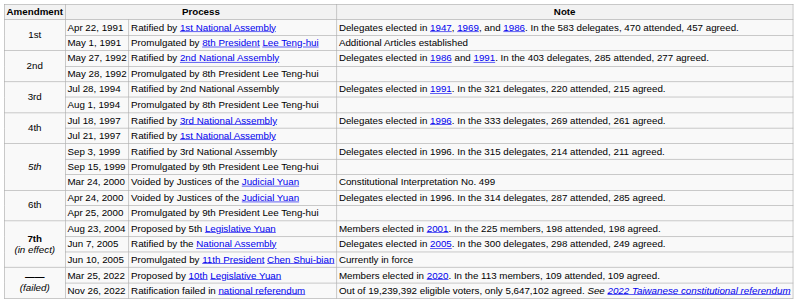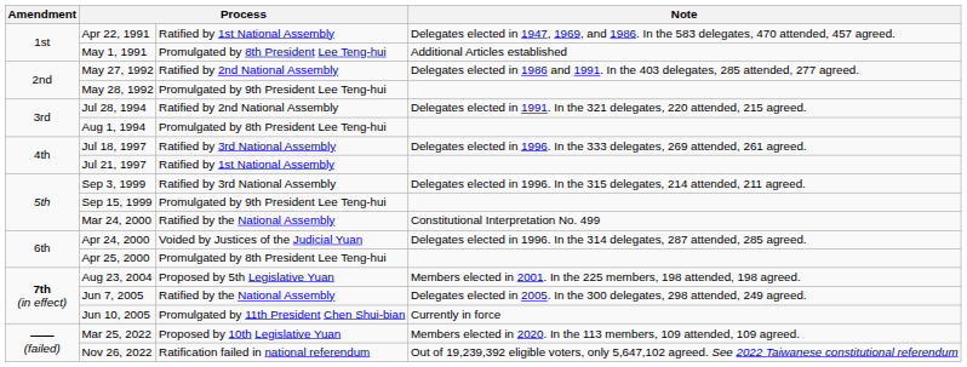May 28, 1992 | column 3: Promulgated by 8th President Lee Teng-hui -> Promulgated by 9th President Lee Teng-hui
Mar 24, 2000 | column 3: Voided by Justices of the Judicial Yuan -> Ratified by the National Assembly
Apr 25, 2000 | column 3: Promulgated by 9th President Lee Teng-hui -> Promulgated by 8th President Lee Teng-hui
